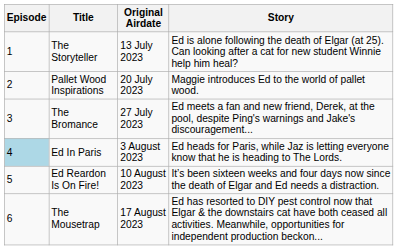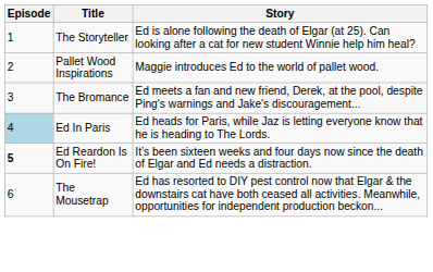- column: Original Airdate | 13 July 2023 | 20 July 2023 | 27 July 2023 | 3 August 2023 | 10 August 2023 | 17 August 2023
Ed Reardon Is On Fire! | Episode: normal -> bold
